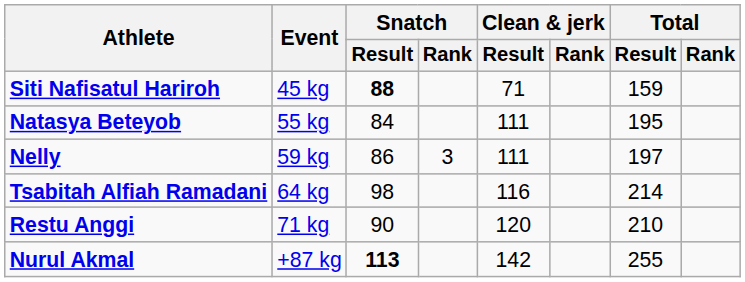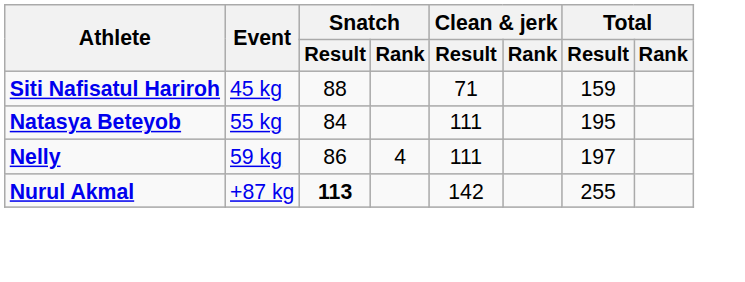Siti Nafisatul Hariroh | Snatch / Result: bold -> normal
Nelly | Snatch / Rank: 3 -> 4
- row: Tsabitah Alfiah Ramadani | 64 kg | 98 | 116 | 214
- row: Restu Anggi | 71 kg | 90 | 120 | 210
